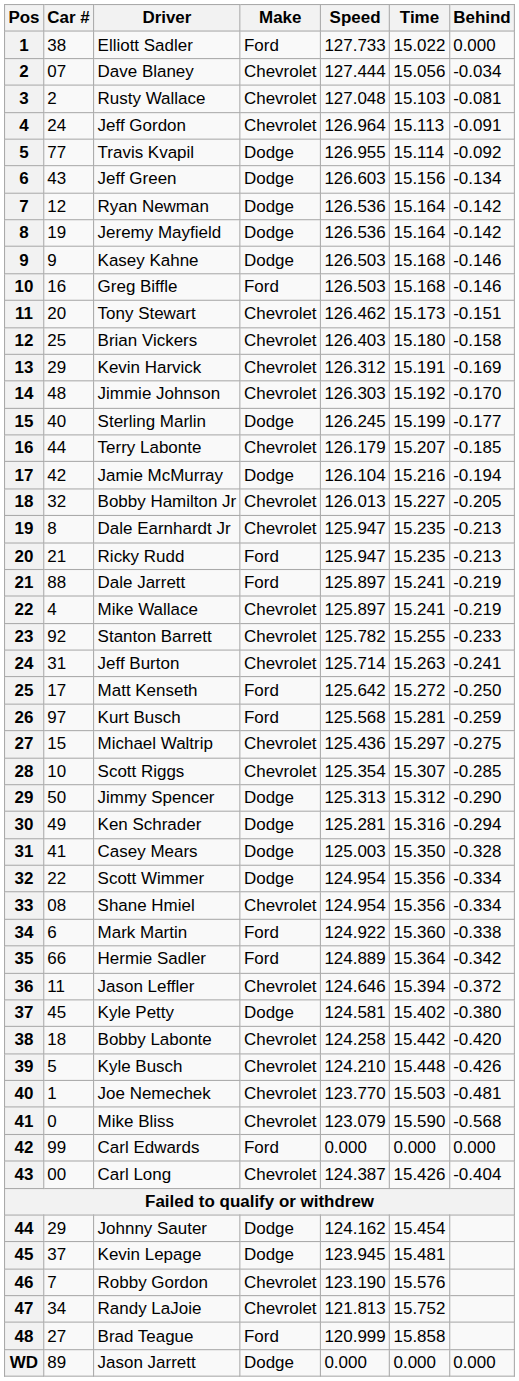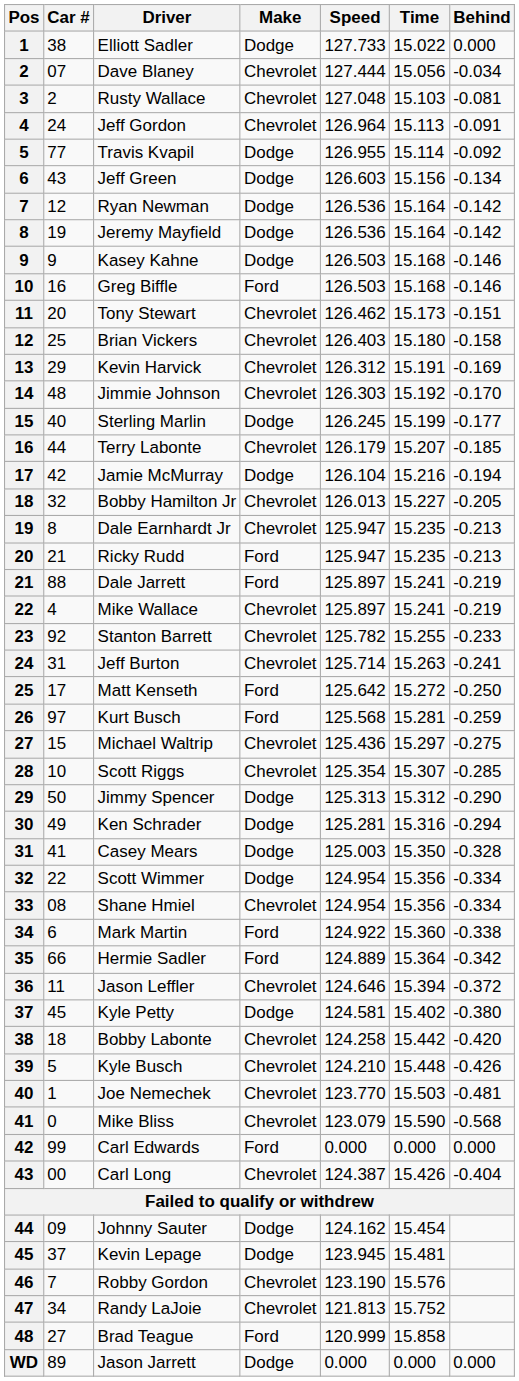Elliott Sadler | Make: Ford -> Dodge
Johnny Sauter | Car #: 29 -> 09
